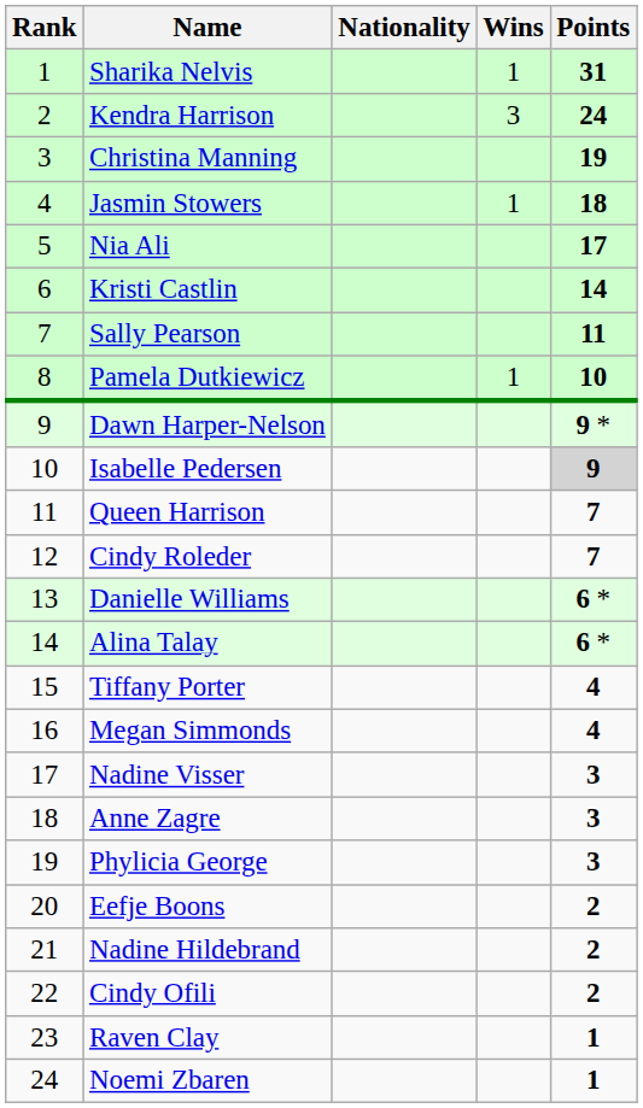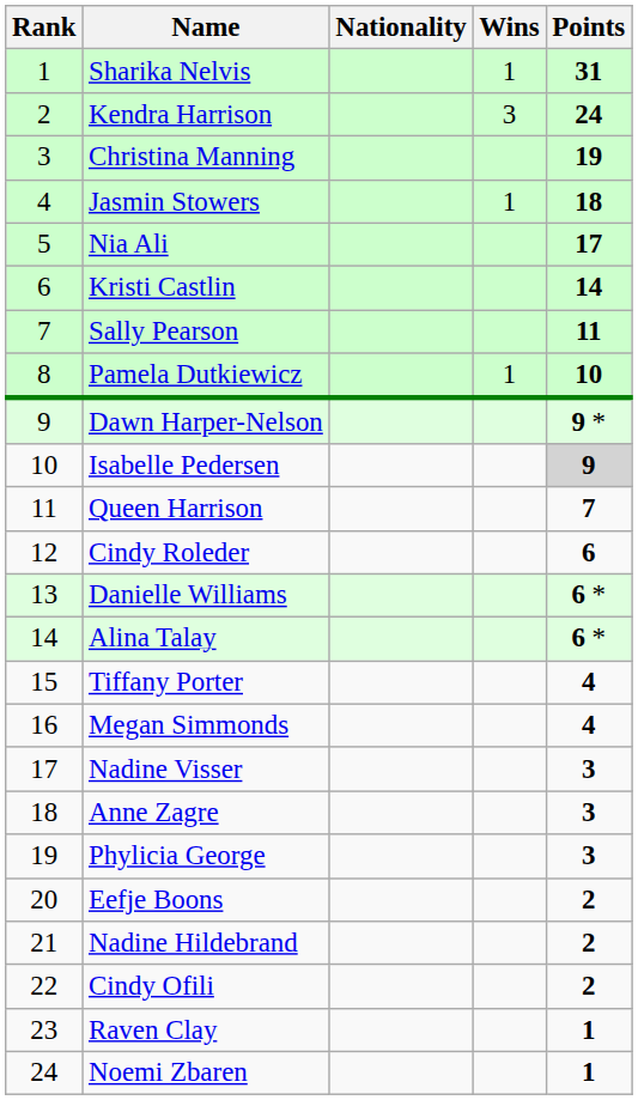Cindy Roleder | Points: 7 -> 6
